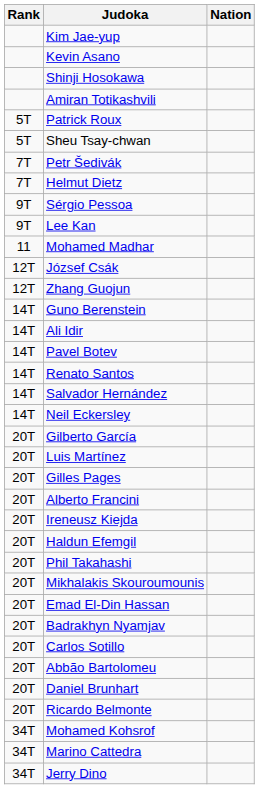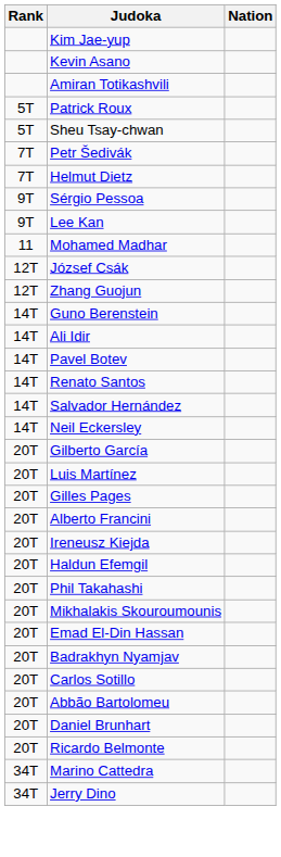- row: Shinji Hosokawa
- row: 34T | Mohamed Kohsrof
